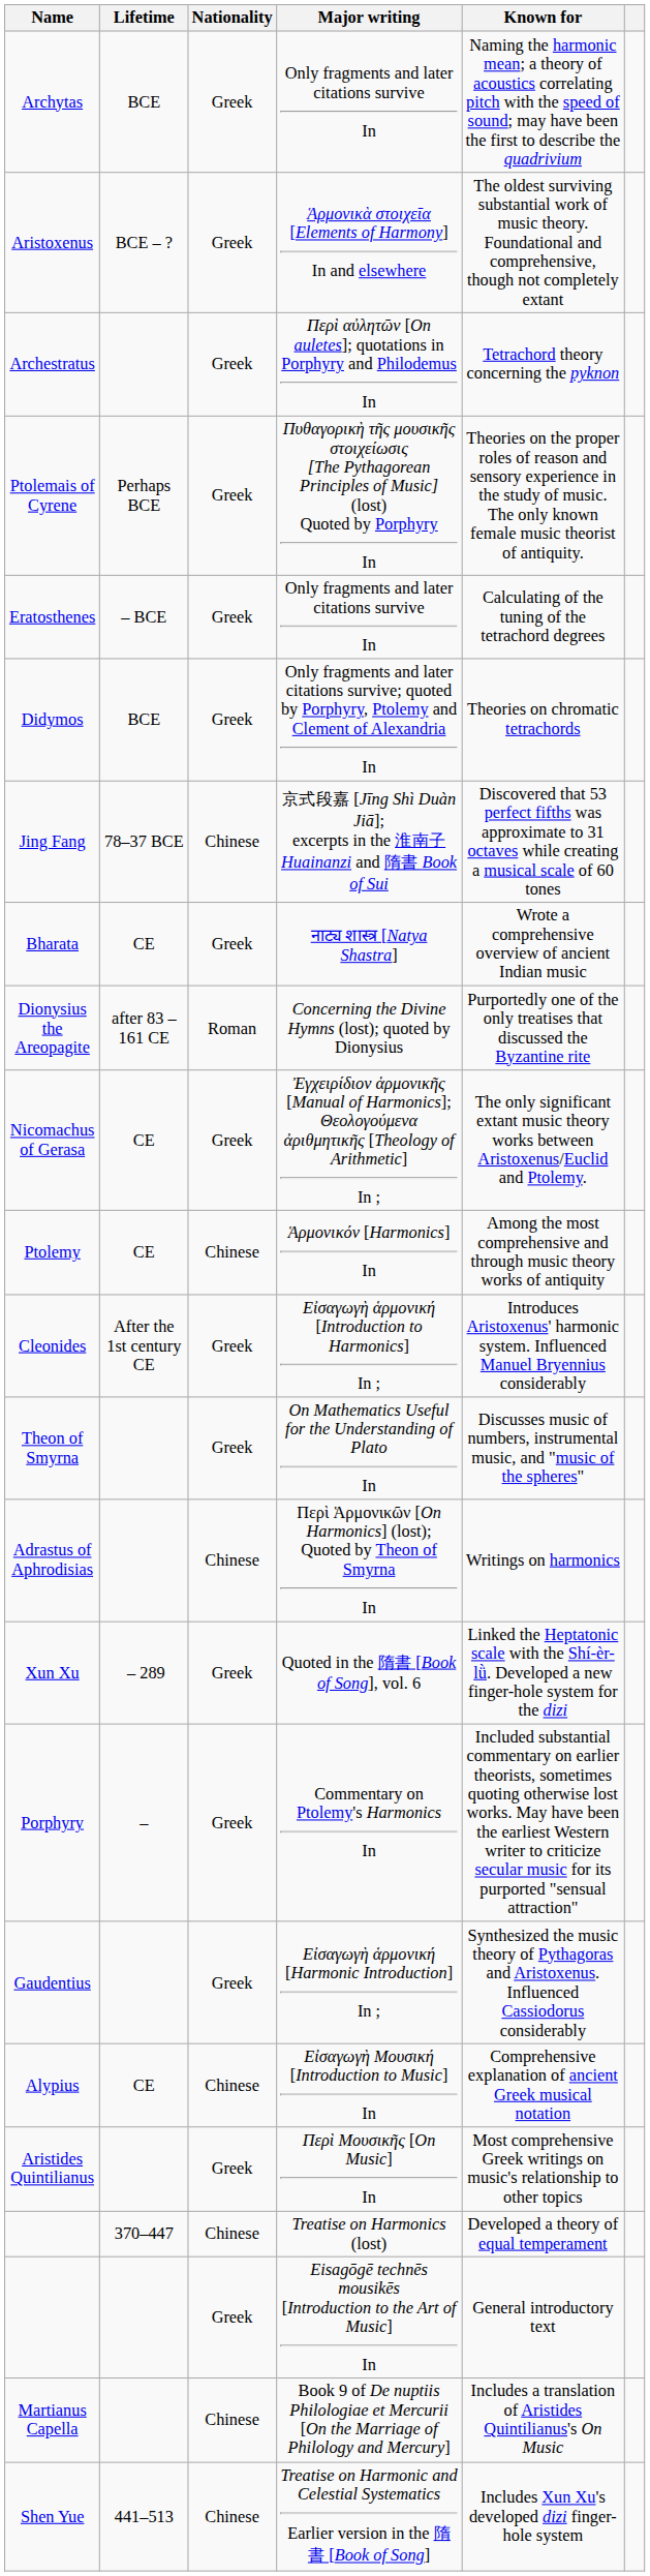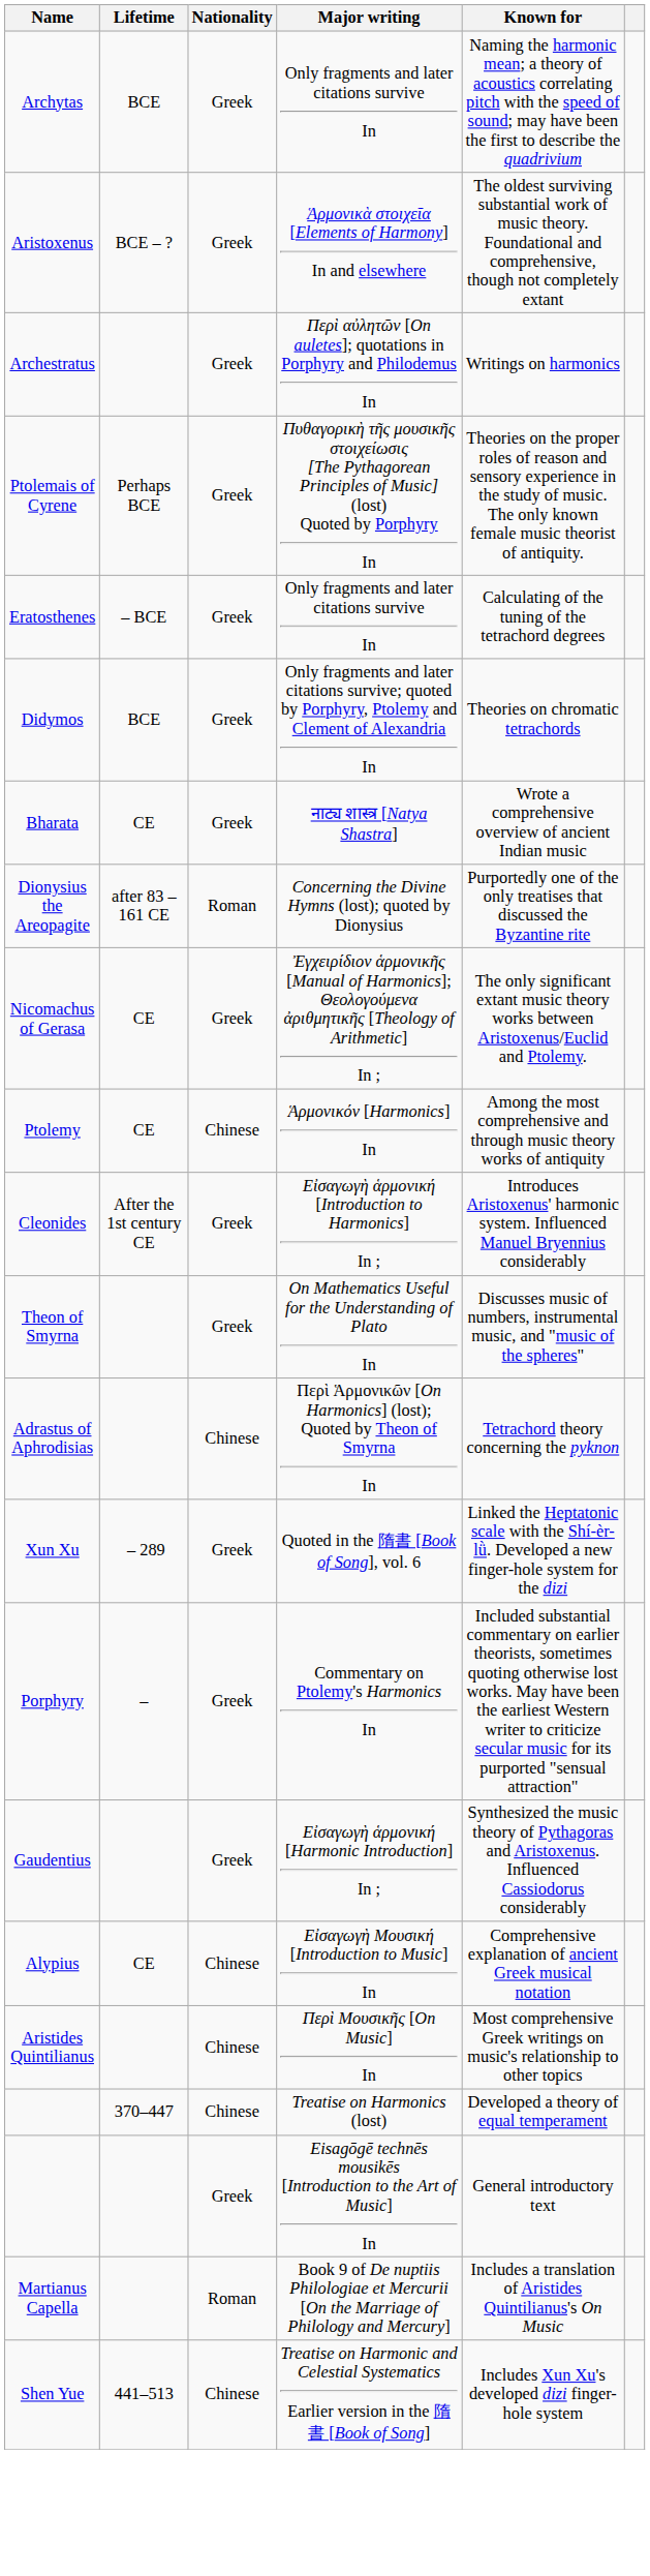Archestratus | Known for: Tetrachord theory concerning the pyknon -> Writings on harmonics
- row: Jing Fang | 78–37 BCE | Chinese | 京式段嘉 [Jīng Shì Duàn Jiā]; excerpts in the 淮南子 Huainanzi and 隋書 Book of Sui | Discovered that 53 perfect fifths was approximate to 31 octaves while creating a musical scale of 60 tones
Adrastus of Aphrodisias | Known for: Writings on harmonics -> Tetrachord theory concerning the pyknon
Aristides Quintilianus | Nationality: Greek -> Chinese
Martianus Capella | Nationality: Chinese -> Roman
